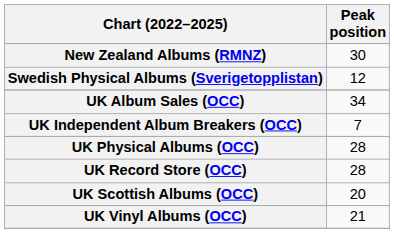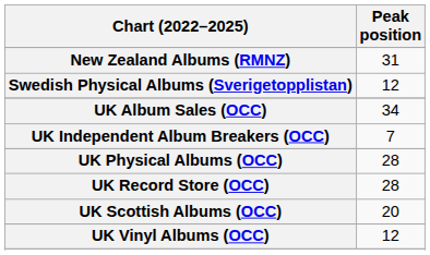New Zealand Albums (RMNZ) | Peak position: 30 -> 31
UK Vinyl Albums (OCC) | Peak position: 21 -> 12
